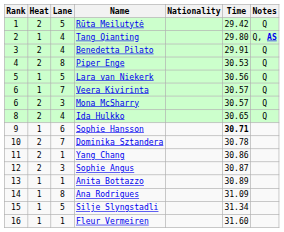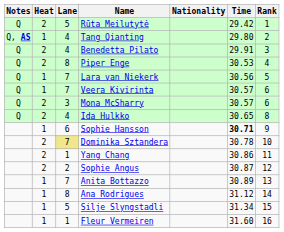columns swapped: Rank <-> Notes
Lara van Niekerk | Lane: 5 -> 7
Dominika Sztandera | Lane: no background -> khaki background
Sophie Angus | Lane: 3 -> 2
Anita Bottazzo | Lane: 1 -> 7
Ana Rodrigues | Time: 31.09 -> 31.12
